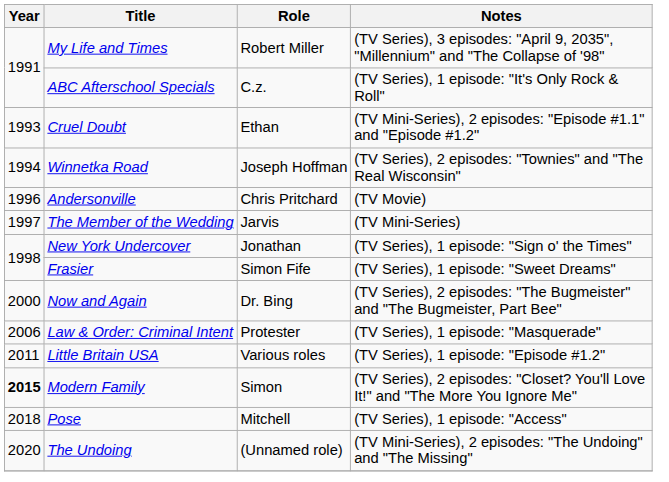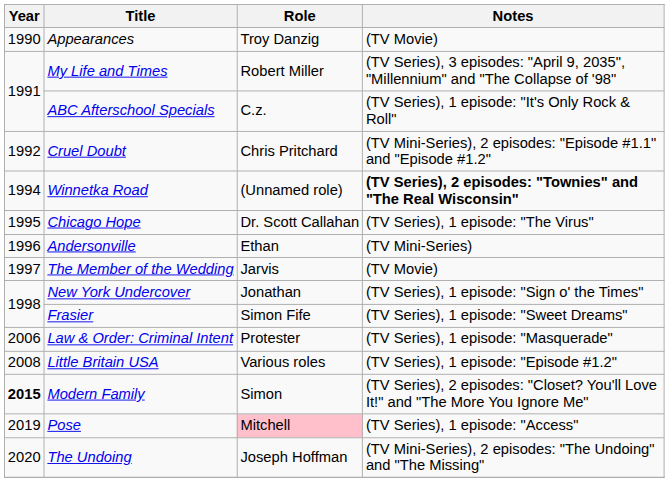+ row: 1990 | Appearances | Troy Danzig | (TV Movie)
Cruel Doubt | Year: 1993 -> 1992
Cruel Doubt | Role: Ethan -> Chris Pritchard
Winnetka Road | Role: Joseph Hoffman -> (Unnamed role)
Winnetka Road | Notes: normal -> bold
+ row: 1995 | Chicago Hope | Dr. Scott Callahan | (TV Series), 1 episode: "The Virus"
Andersonville | Role: Chris Pritchard -> Ethan
Andersonville | Notes: (TV Movie) -> (TV Mini-Series)
The Member of the Wedding | Notes: (TV Mini-Series) -> (TV Movie)
- row: 2000 | Now and Again | Dr. Bing | (TV Series), 2 episodes: "The Bugmeister" and "The Bugmeister, Part Bee"
Little Britain USA | Year: 2011 -> 2008
Pose | Year: 2018 -> 2019
Pose | Role: no background -> pink background
The Undoing | Role: (Unnamed role) -> Joseph Hoffman
